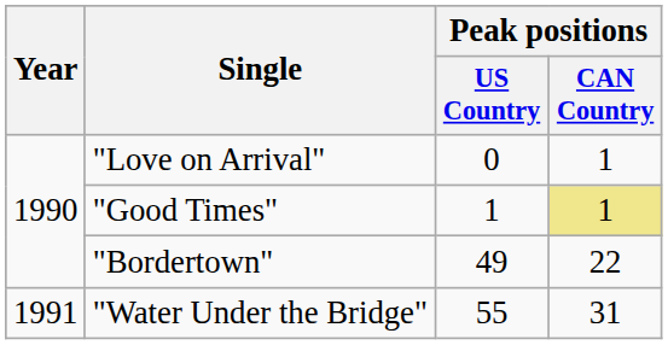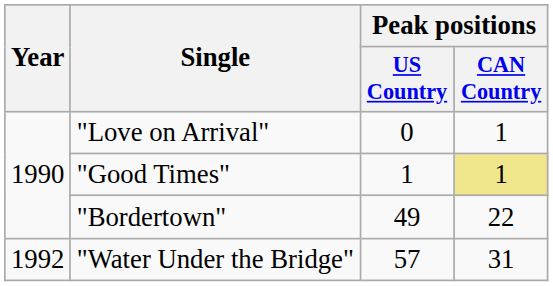"Water Under the Bridge" | Year: 1991 -> 1992
"Water Under the Bridge" | Peak positions / US Country: 55 -> 57
